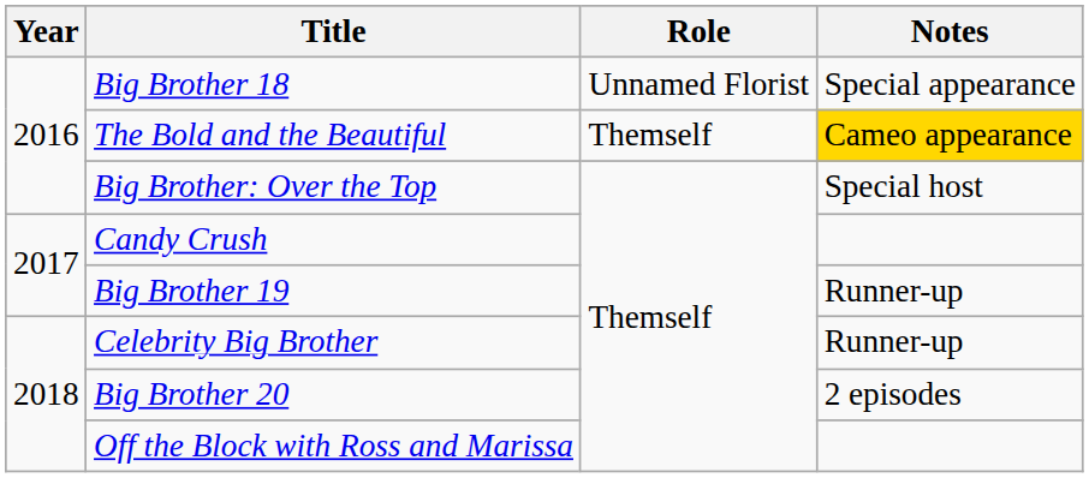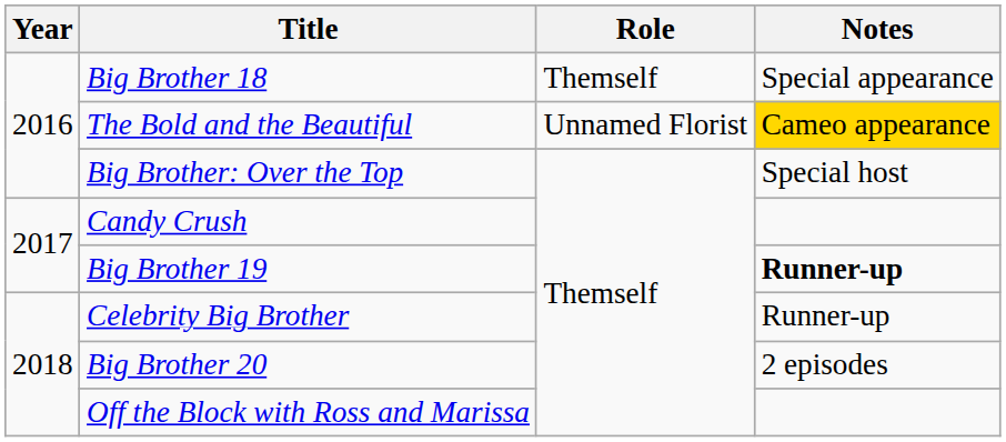Big Brother 18 | Role: Unnamed Florist -> Themself
The Bold and the Beautiful | Role: Themself -> Unnamed Florist
Big Brother 19 | Notes: normal -> bold
